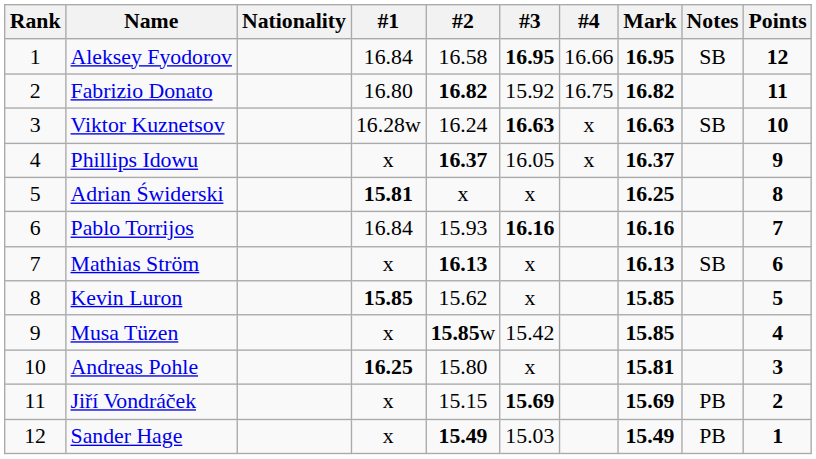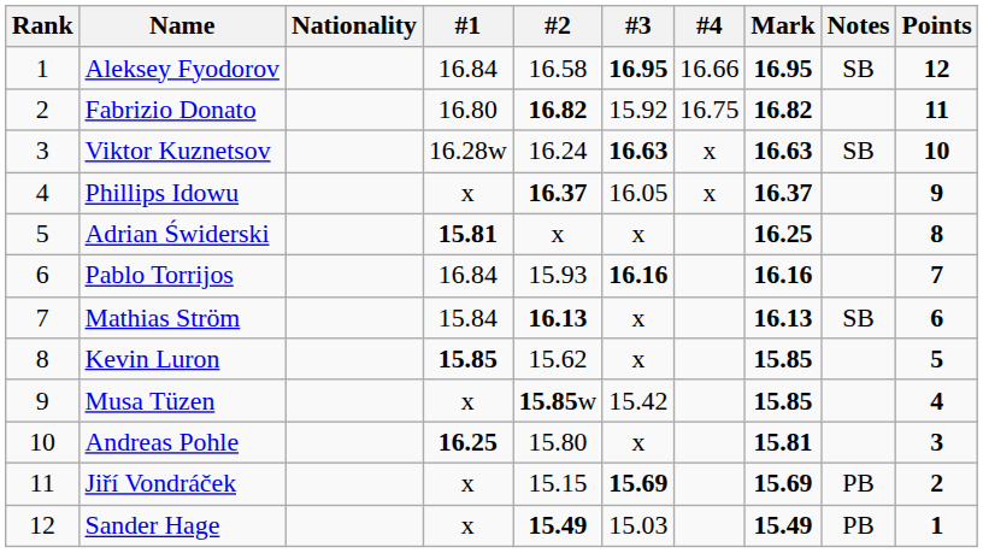Mathias Ström | #1: x -> 15.84
